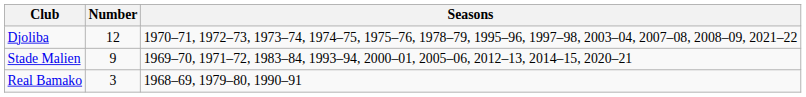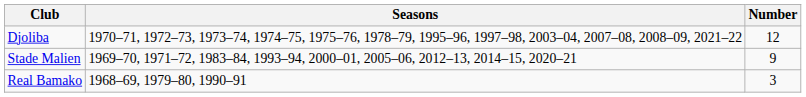columns swapped: Number <-> Seasons
